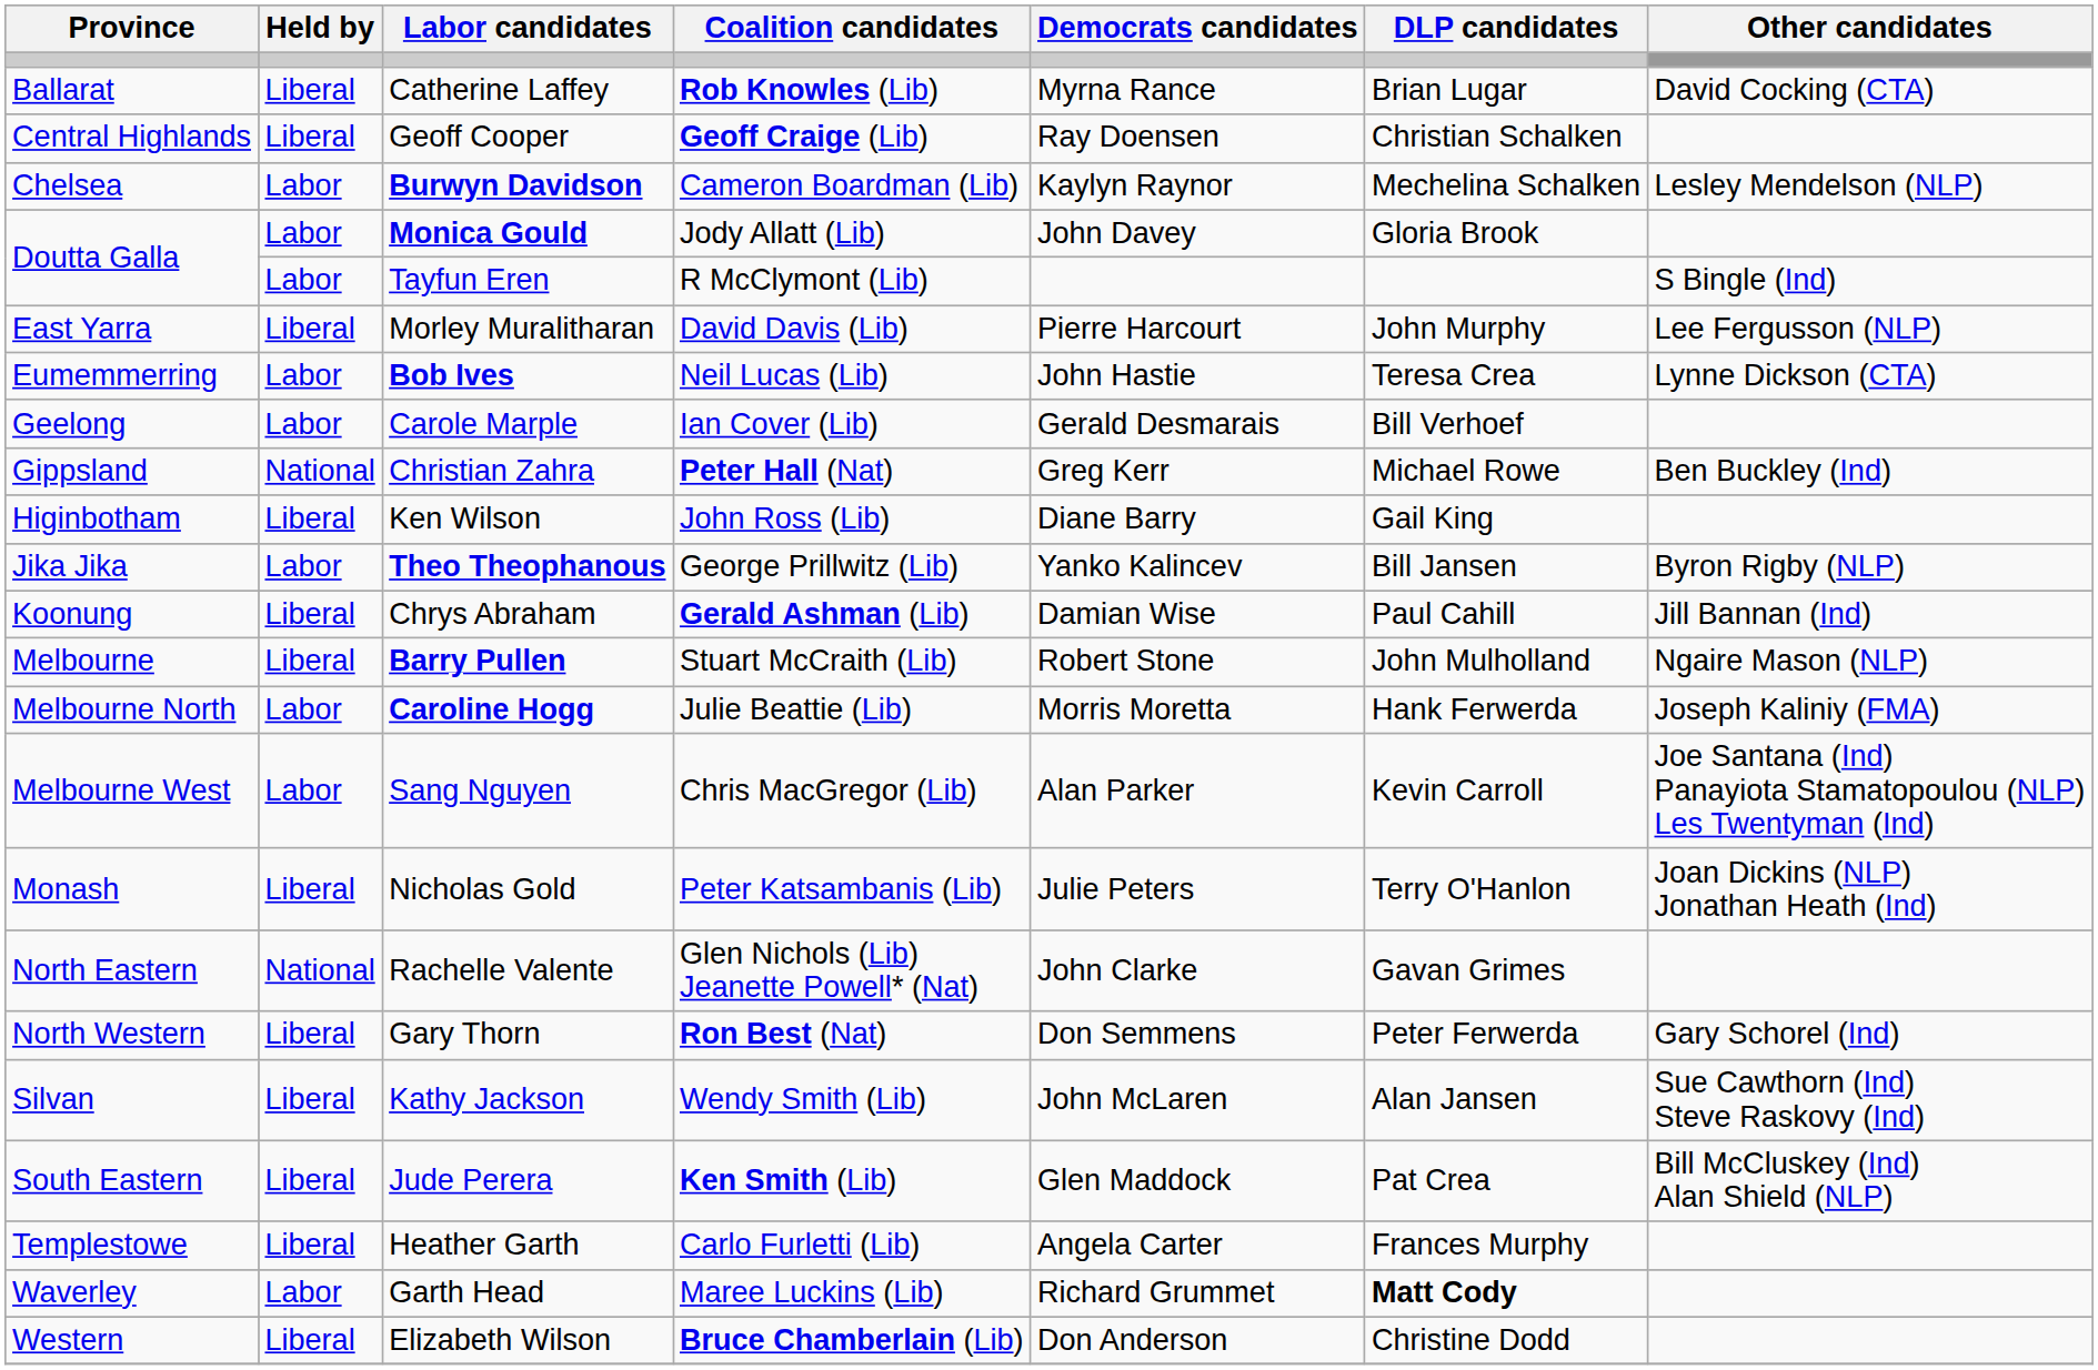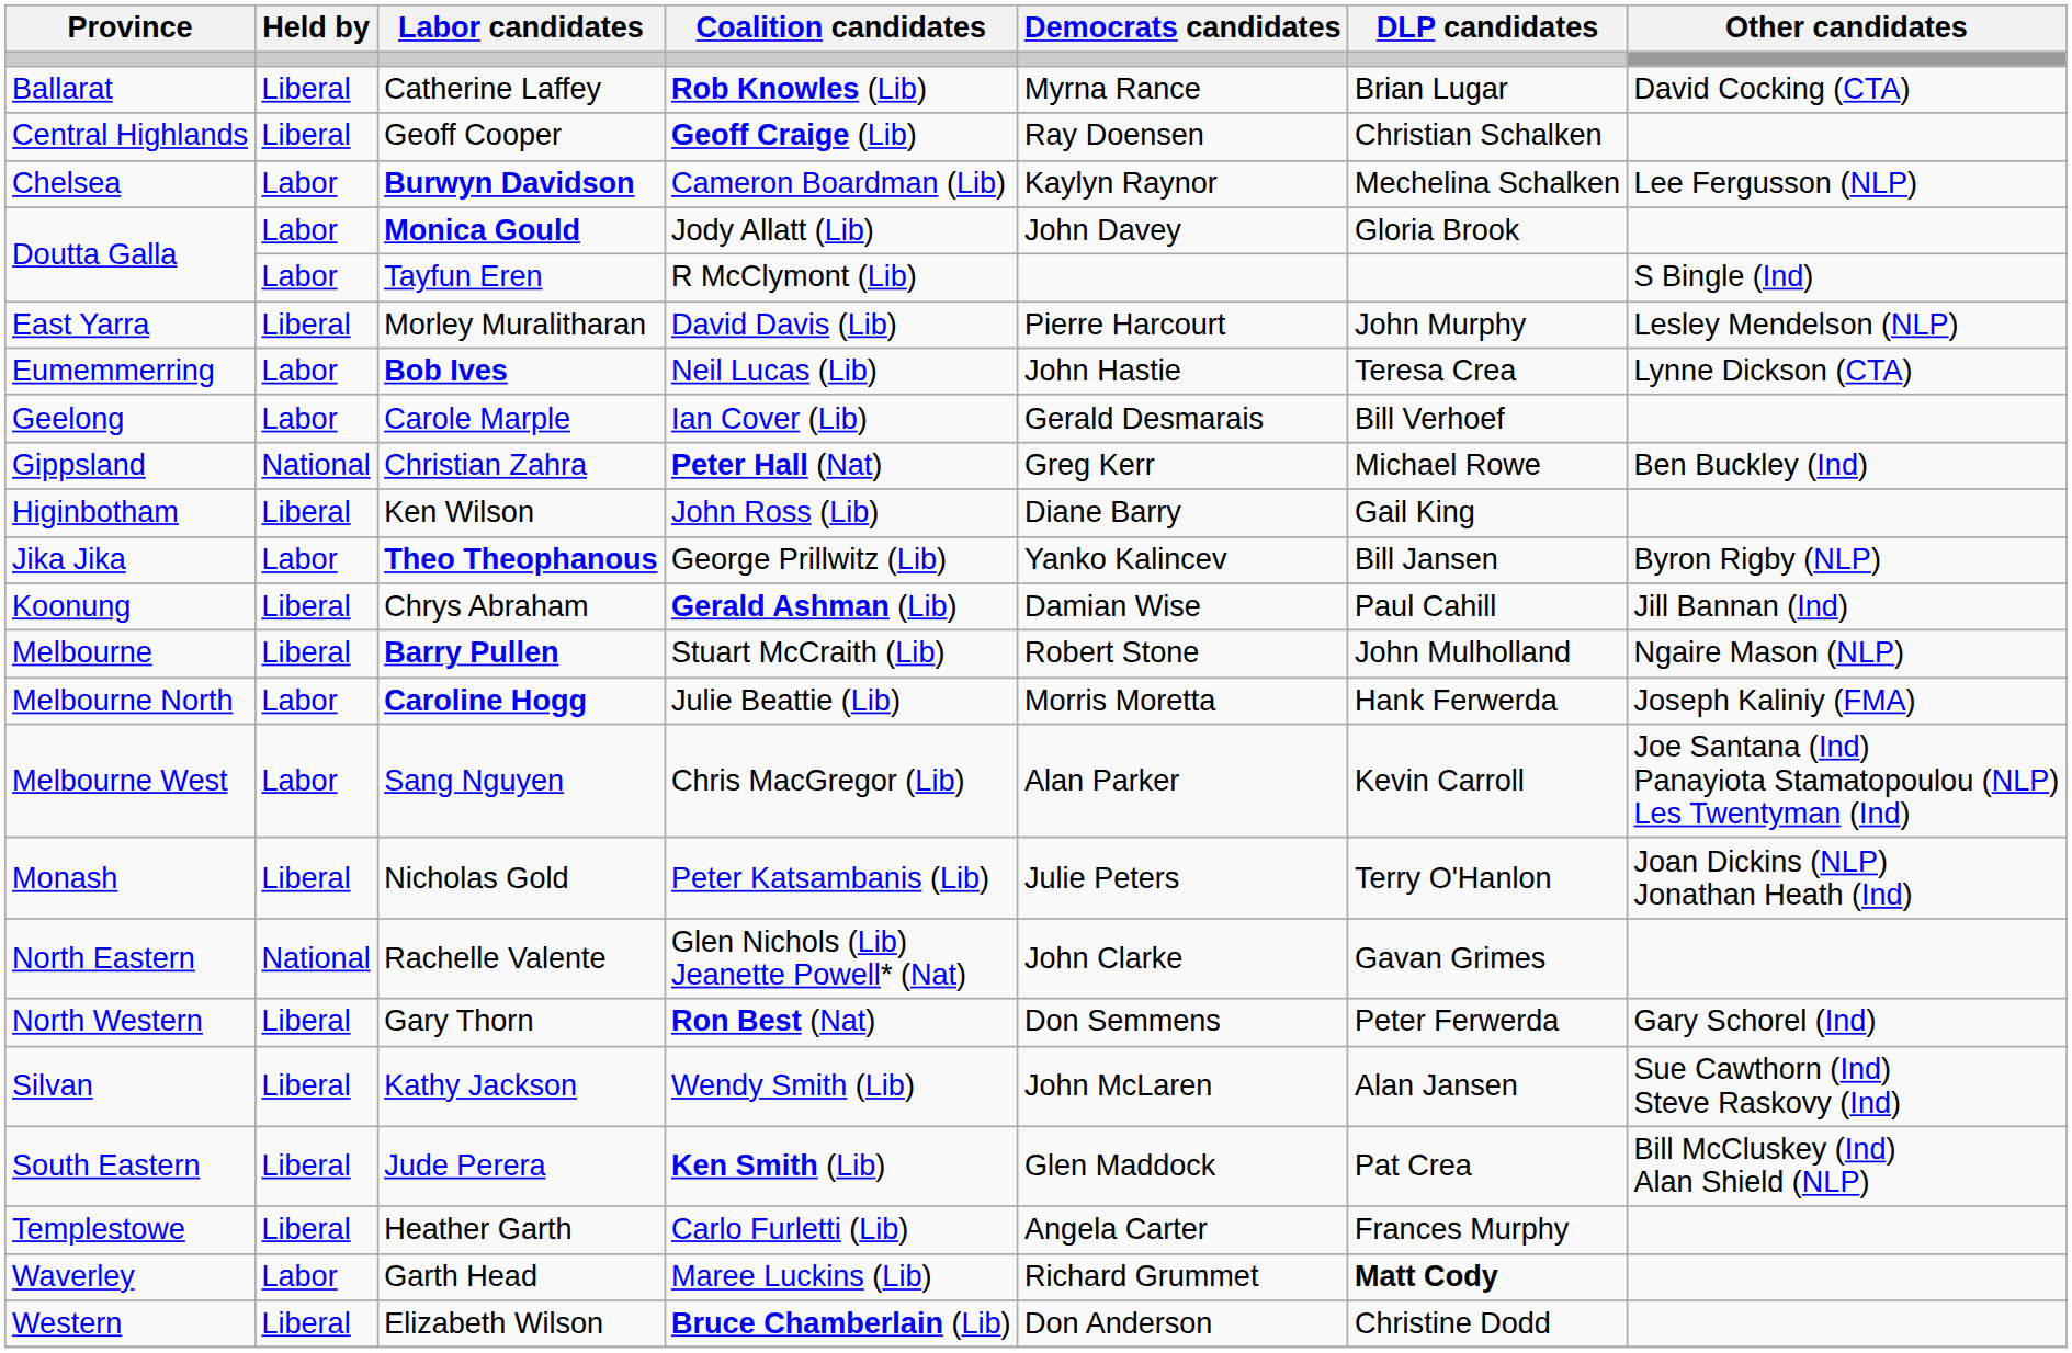Burwyn Davidson | Other candidates: Lesley Mendelson (NLP) -> Lee Fergusson (NLP)
Morley Muralitharan | Other candidates: Lee Fergusson (NLP) -> Lesley Mendelson (NLP)
